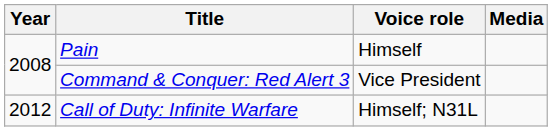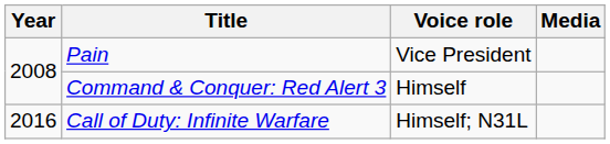Pain | Voice role: Himself -> Vice President
Command & Conquer: Red Alert 3 | Voice role: Vice President -> Himself
Call of Duty: Infinite Warfare | Year: 2012 -> 2016
